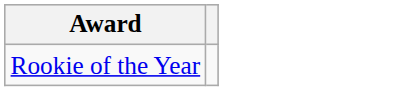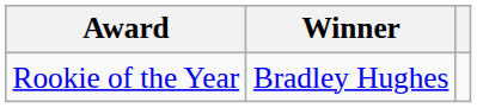+ column: Winner | Bradley Hughes
